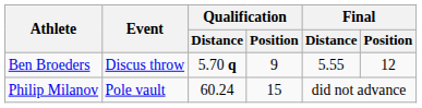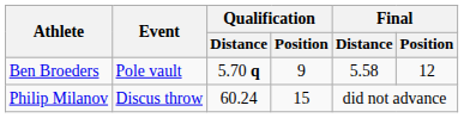Ben Broeders | Event: Discus throw -> Pole vault
Ben Broeders | Final / Distance: 5.55 -> 5.58
Philip Milanov | Event: Pole vault -> Discus throw
